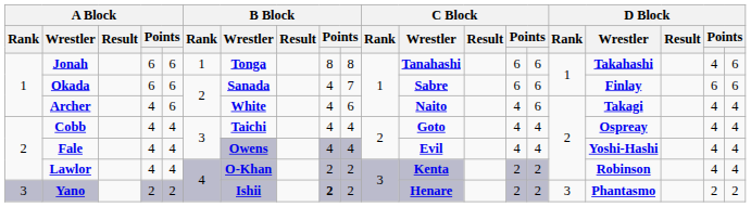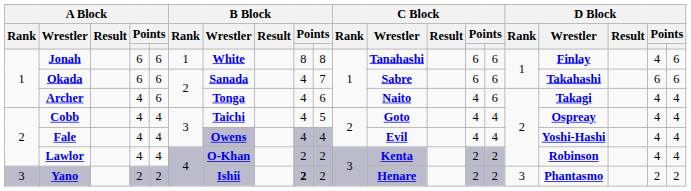Jonah | B Block / Wrestler: Tonga -> White
Jonah | D Block / Wrestler: Takahashi -> Finlay
Okada | D Block / Wrestler: Finlay -> Takahashi
Archer | B Block / Wrestler: White -> Tonga
Cobb | column 10: 4 -> 5
